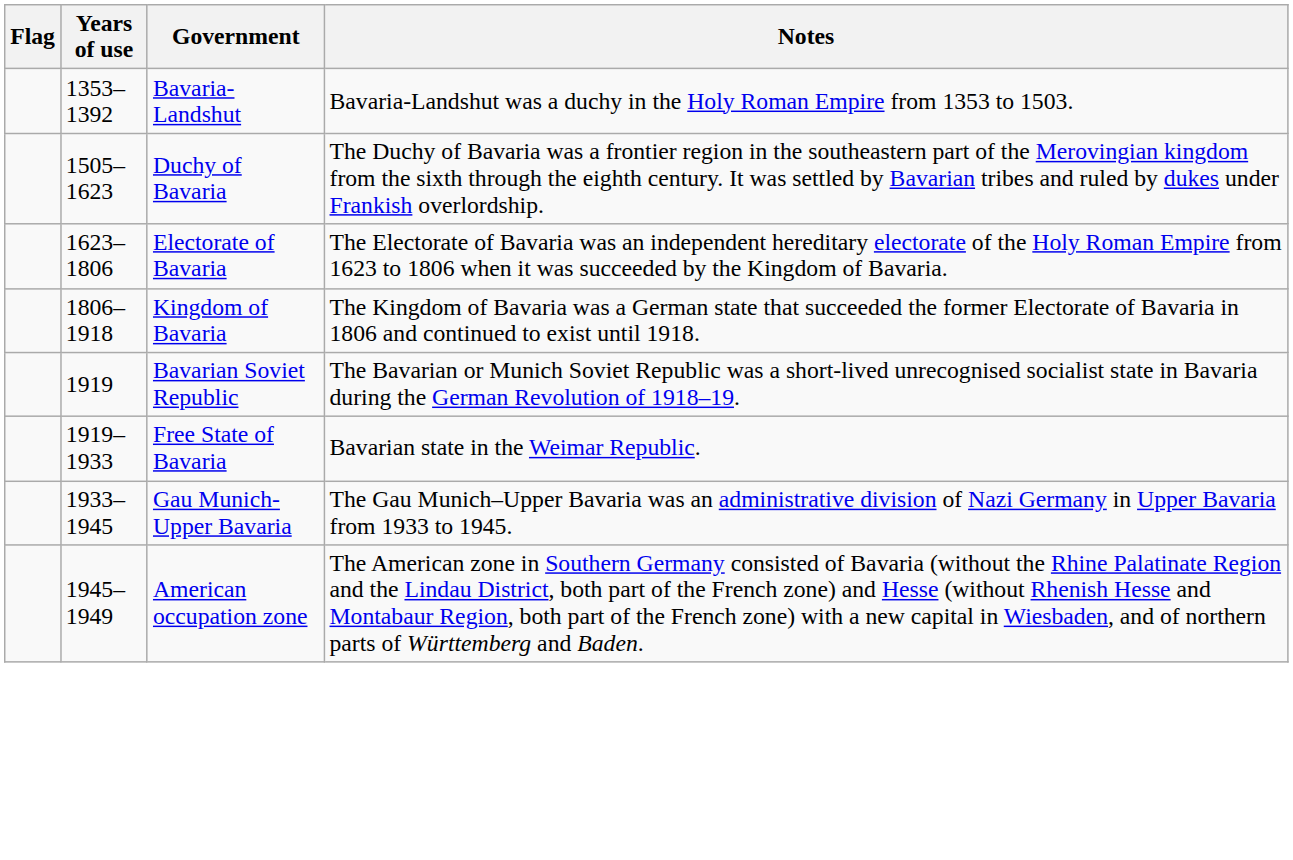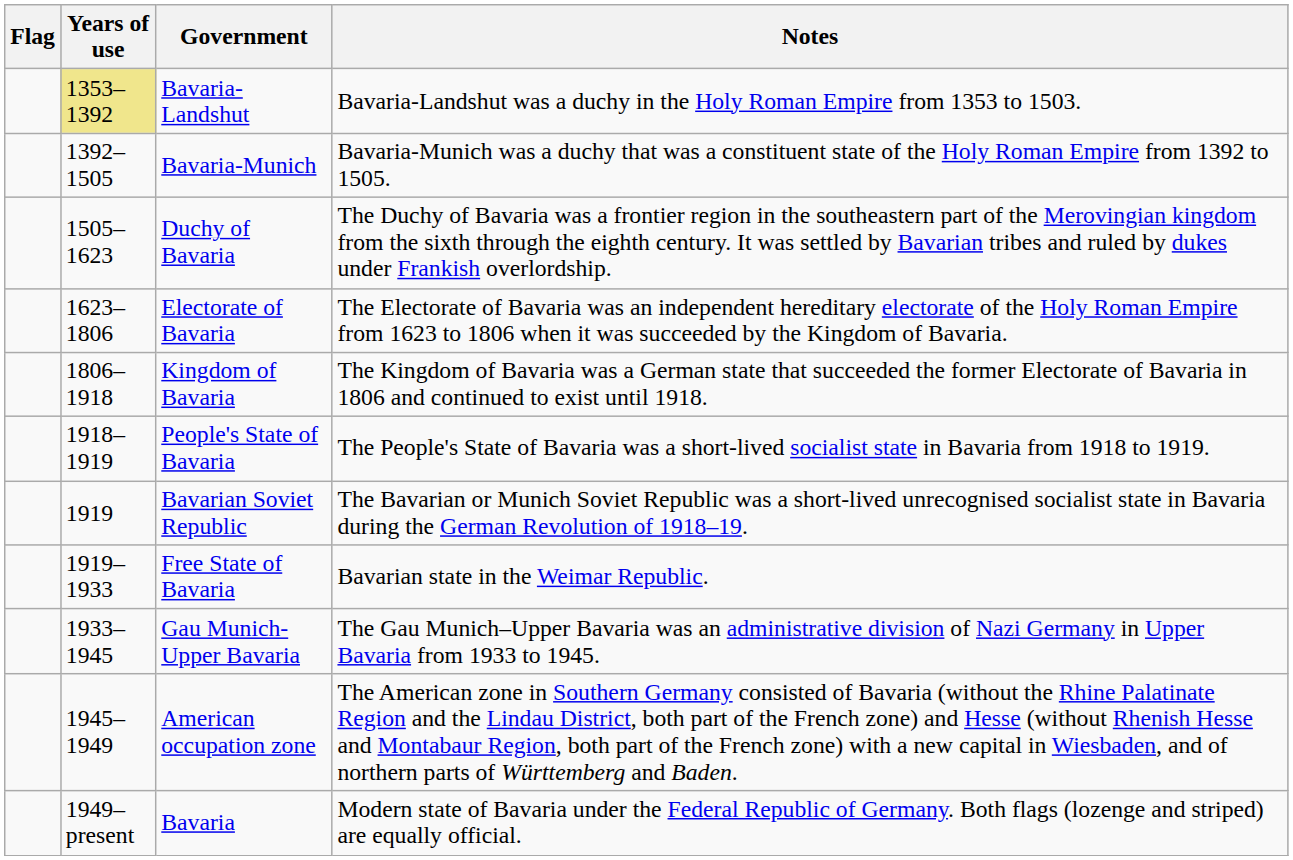Bavaria-Landshut | Years of use: no background -> khaki background
+ row: 1392–1505 | Bavaria-Munich | Bavaria-Munich was a duchy that was a constituent state of the Holy Roman Empire from 1392 to 1505.
+ row: 1918–1919 | People's State of Bavaria | The People's State of Bavaria was a short-lived socialist state in Bavaria from 1918 to 1919.
+ row: 1949–present | Bavaria | Modern state of Bavaria under the Federal Republic of Germany. Both flags (lozenge and striped) are equally official.
